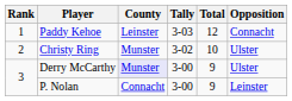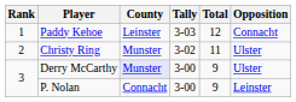Christy Ring | Total: 10 -> 11
